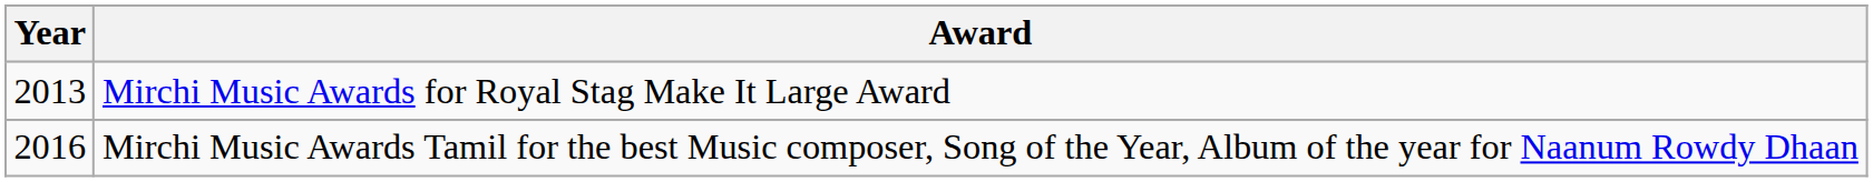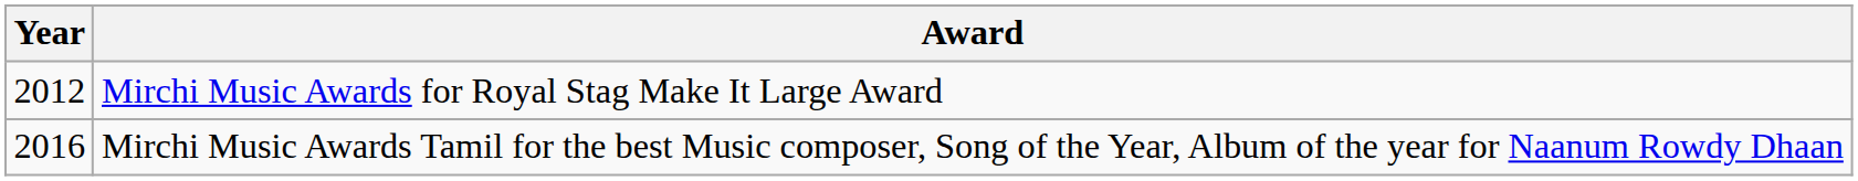Mirchi Music Awards for Royal Stag Make It Large Award | Year: 2013 -> 2012
